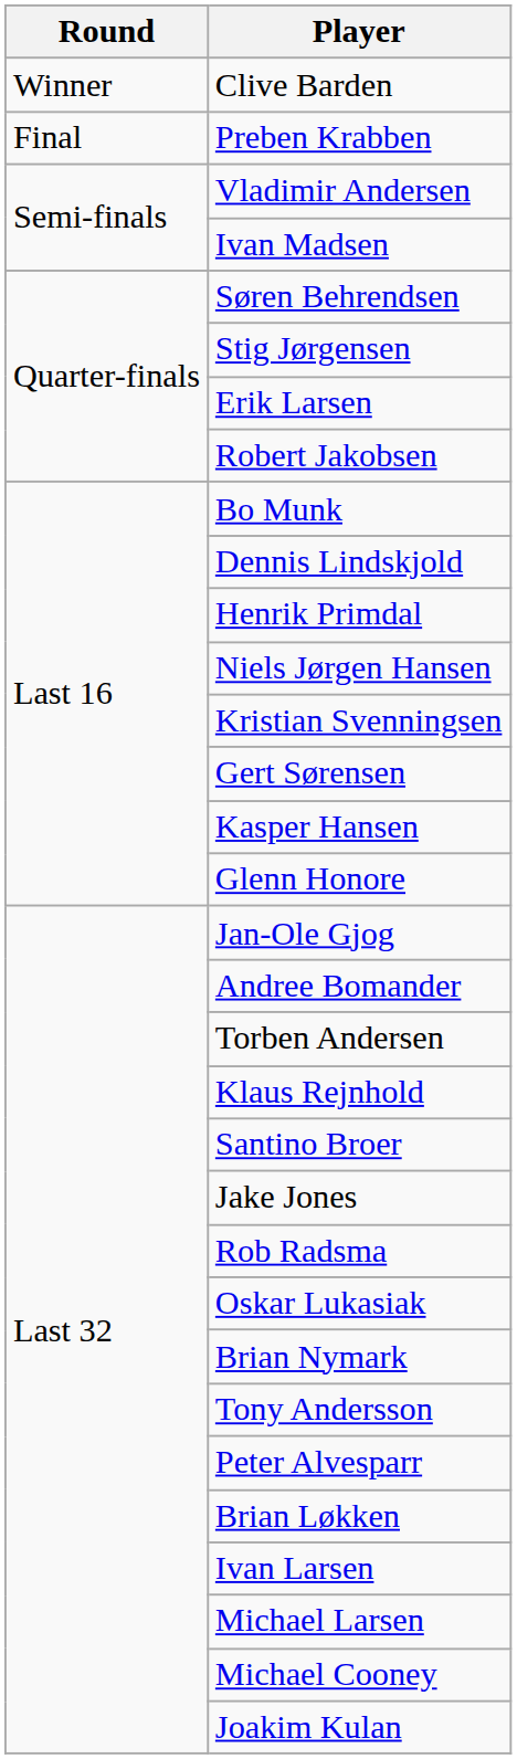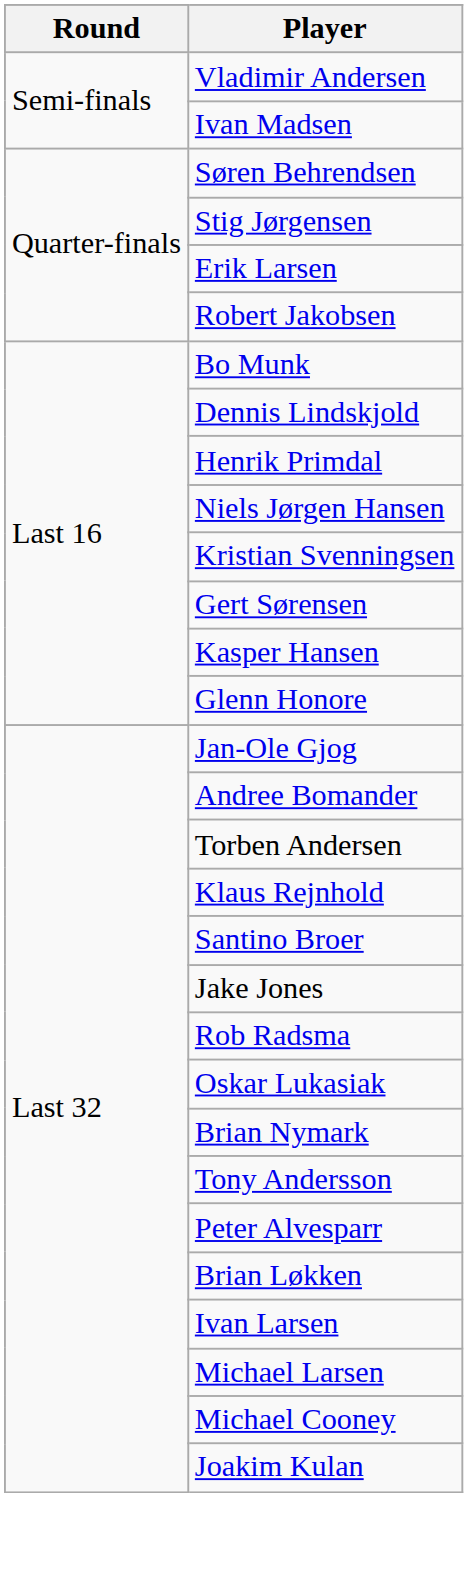- row: Winner | Clive Barden
- row: Final | Preben Krabben
